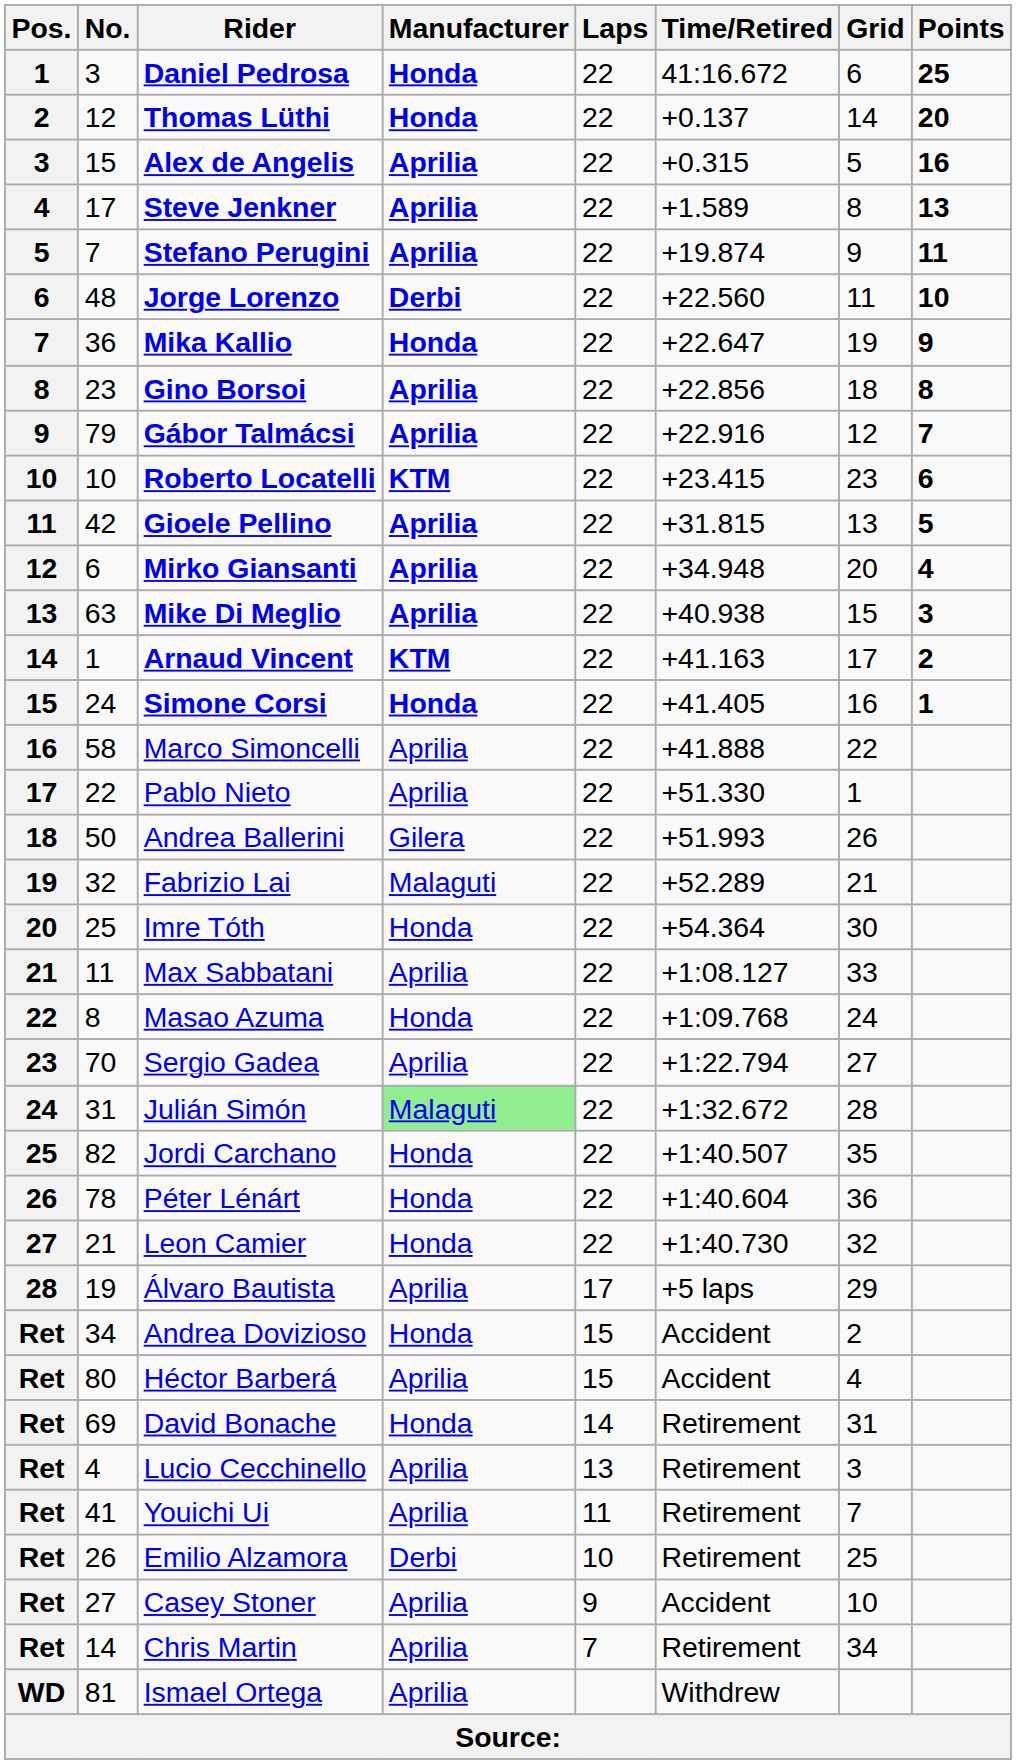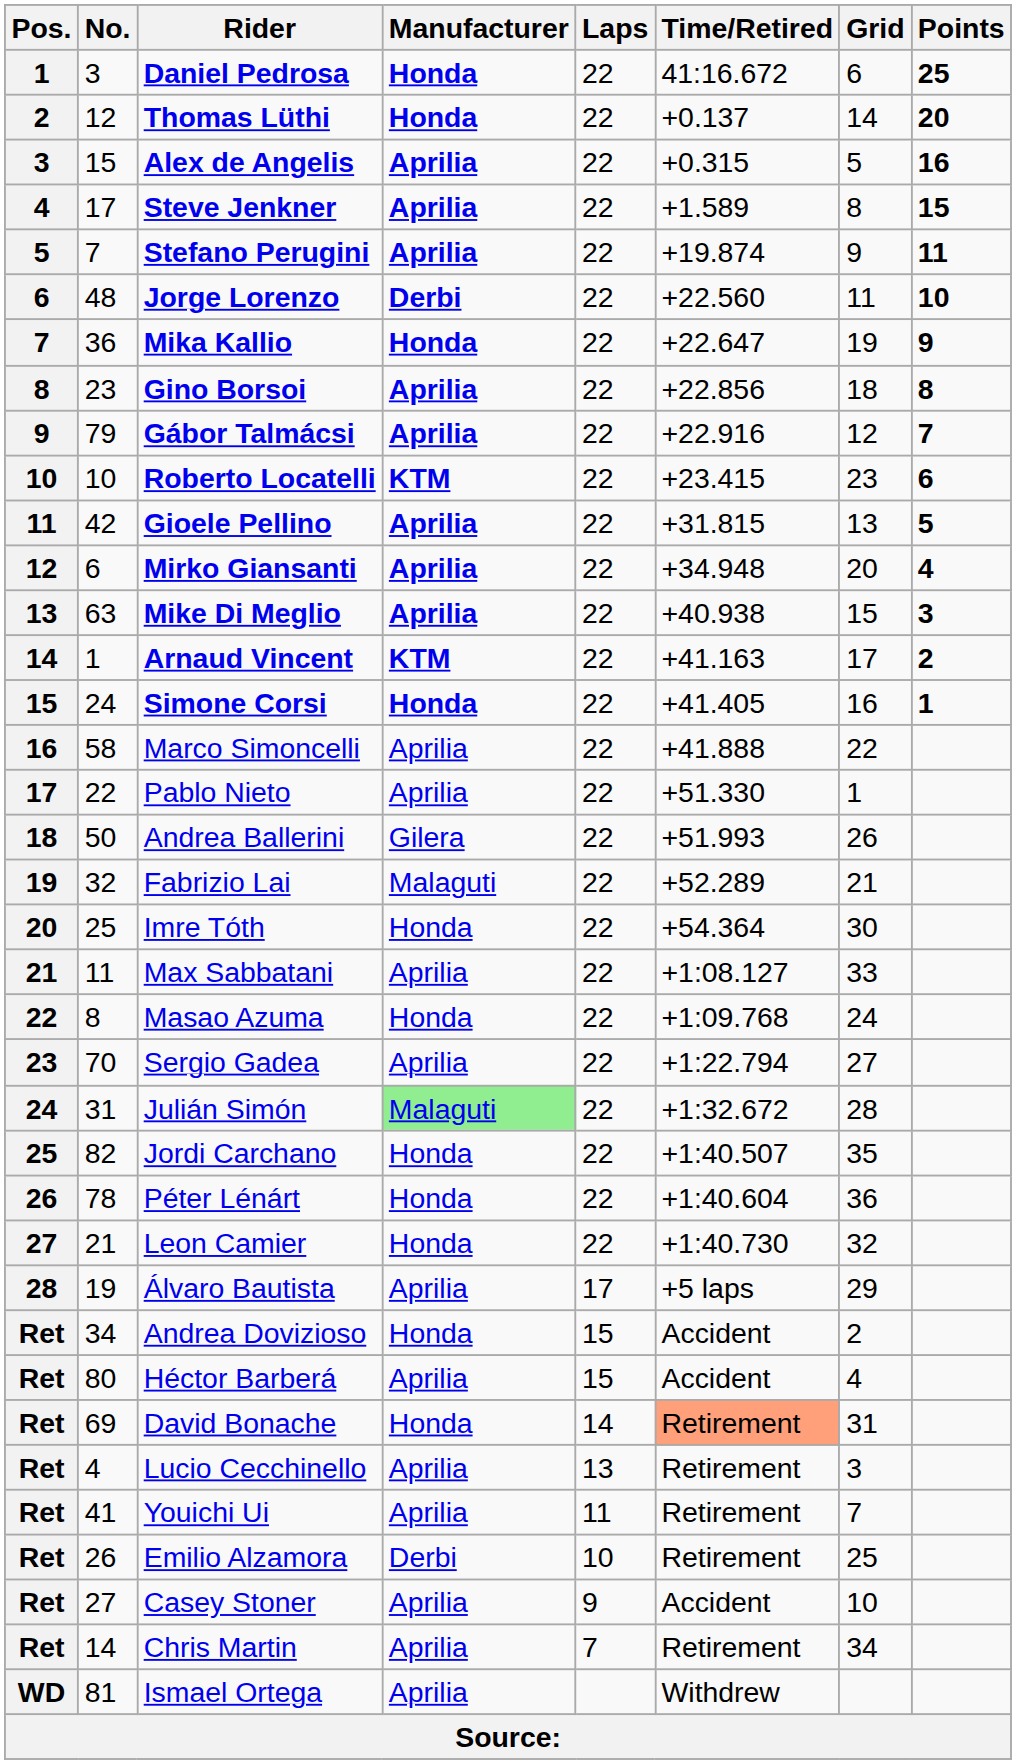Steve Jenkner | Points: 13 -> 15
David Bonache | Time/Retired: no background -> lightsalmon background
